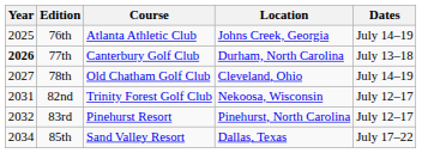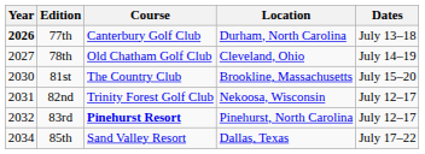- row: 2025 | 76th | Atlanta Athletic Club | Johns Creek, Georgia | July 14–19
+ row: 2030 | 81st | The Country Club | Brookline, Massachusetts | July 15–20
83rd | Course: normal -> bold
